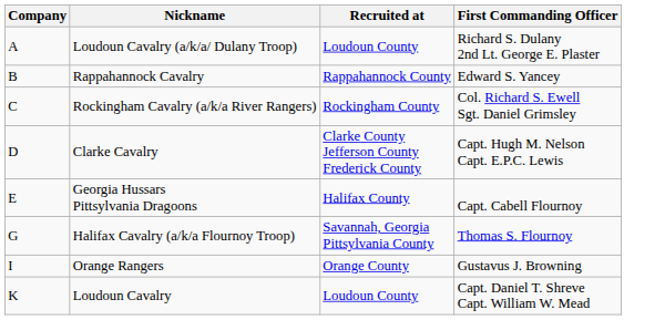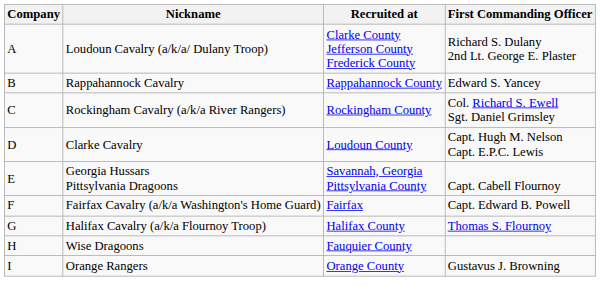Loudoun Cavalry (a/k/a/ Dulany Troop) | Recruited at: Loudoun County -> Clarke County Jefferson County Frederick County
Clarke Cavalry | Recruited at: Clarke County Jefferson County Frederick County -> Loudoun County
Georgia Hussars Pittsylvania Dragoons | Recruited at: Halifax County -> Savannah, Georgia Pittsylvania County
+ row: F | Fairfax Cavalry (a/k/a Washington's Home Guard) | Fairfax | Capt. Edward B. Powell
Halifax Cavalry (a/k/a Flournoy Troop) | Recruited at: Savannah, Georgia Pittsylvania County -> Halifax County
+ row: H | Wise Dragoons | Fauquier County
- row: K | Loudoun Cavalry | Loudoun County | Capt. Daniel T. Shreve Capt. William W. Mead
